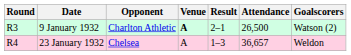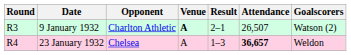9 January 1932 | Attendance: 26,500 -> 26,507
23 January 1932 | Attendance: normal -> bold
